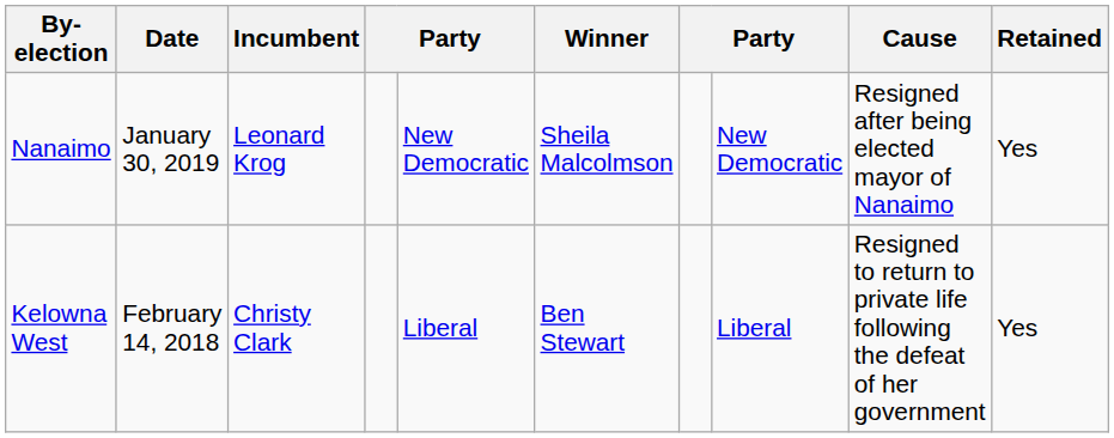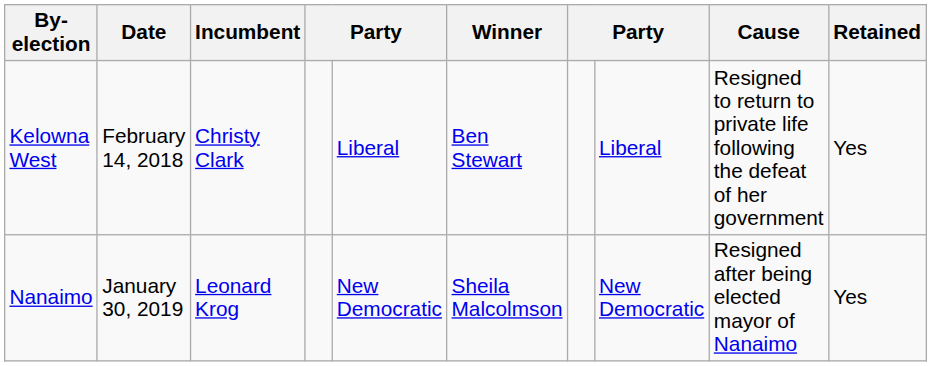rows swapped: Nanaimo <-> Kelowna West
